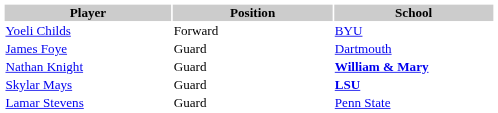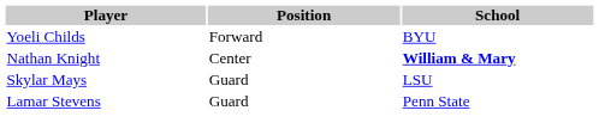- row: James Foye | Guard | Dartmouth
Nathan Knight | Position: Guard -> Center
Skylar Mays | School: bold -> normal
